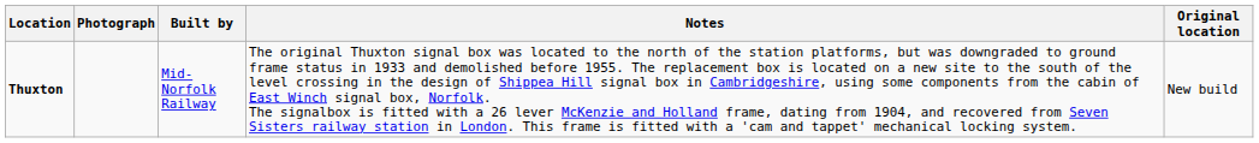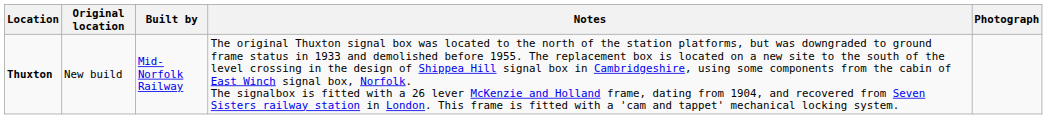columns swapped: Original location <-> Photograph
